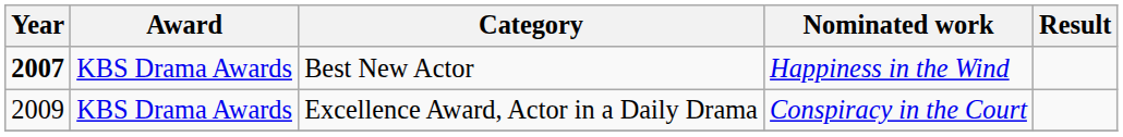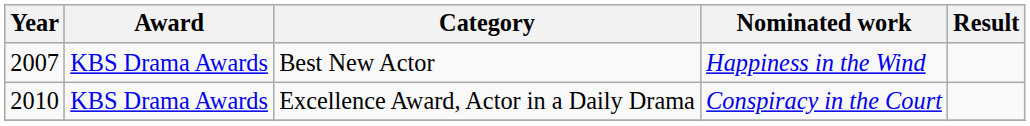Best New Actor | Year: bold -> normal
Excellence Award, Actor in a Daily Drama | Year: 2009 -> 2010
